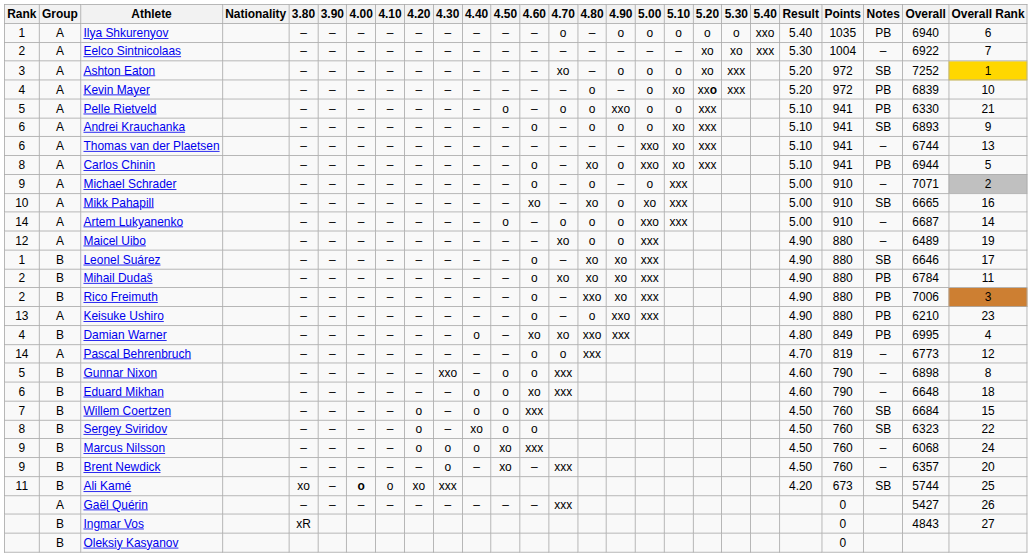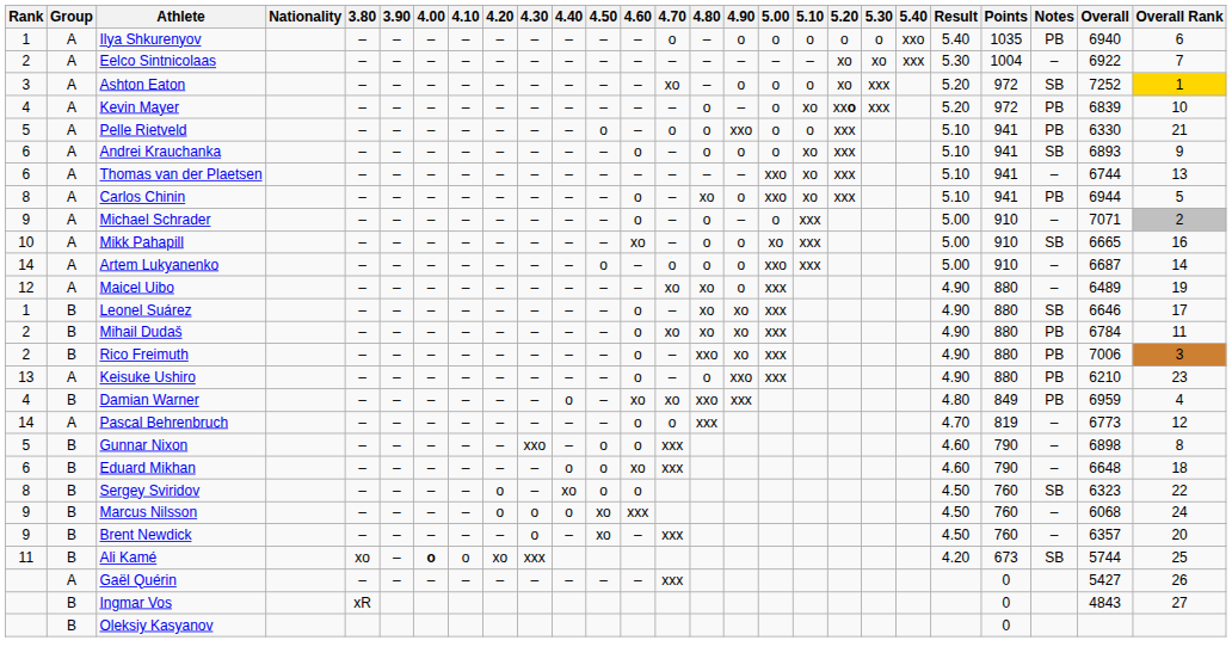Mikk Pahapill | 4.80: xo -> o
Maicel Uibo | 4.80: o -> xo
Damian Warner | Overall: 6995 -> 6959
- row: 7 | B | Willem Coertzen | – | – | – | – | o | – | o | o | xxx | 4.50 | 760 | SB | 6684 | 15
